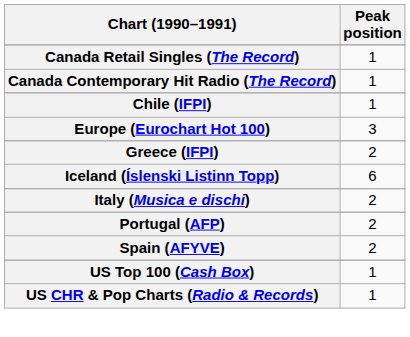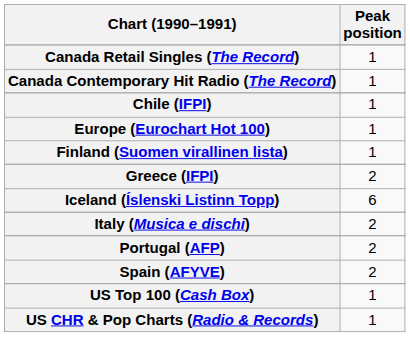Europe (Eurochart Hot 100) | Peak position: 3 -> 1
+ row: Finland (Suomen virallinen lista) | 1
